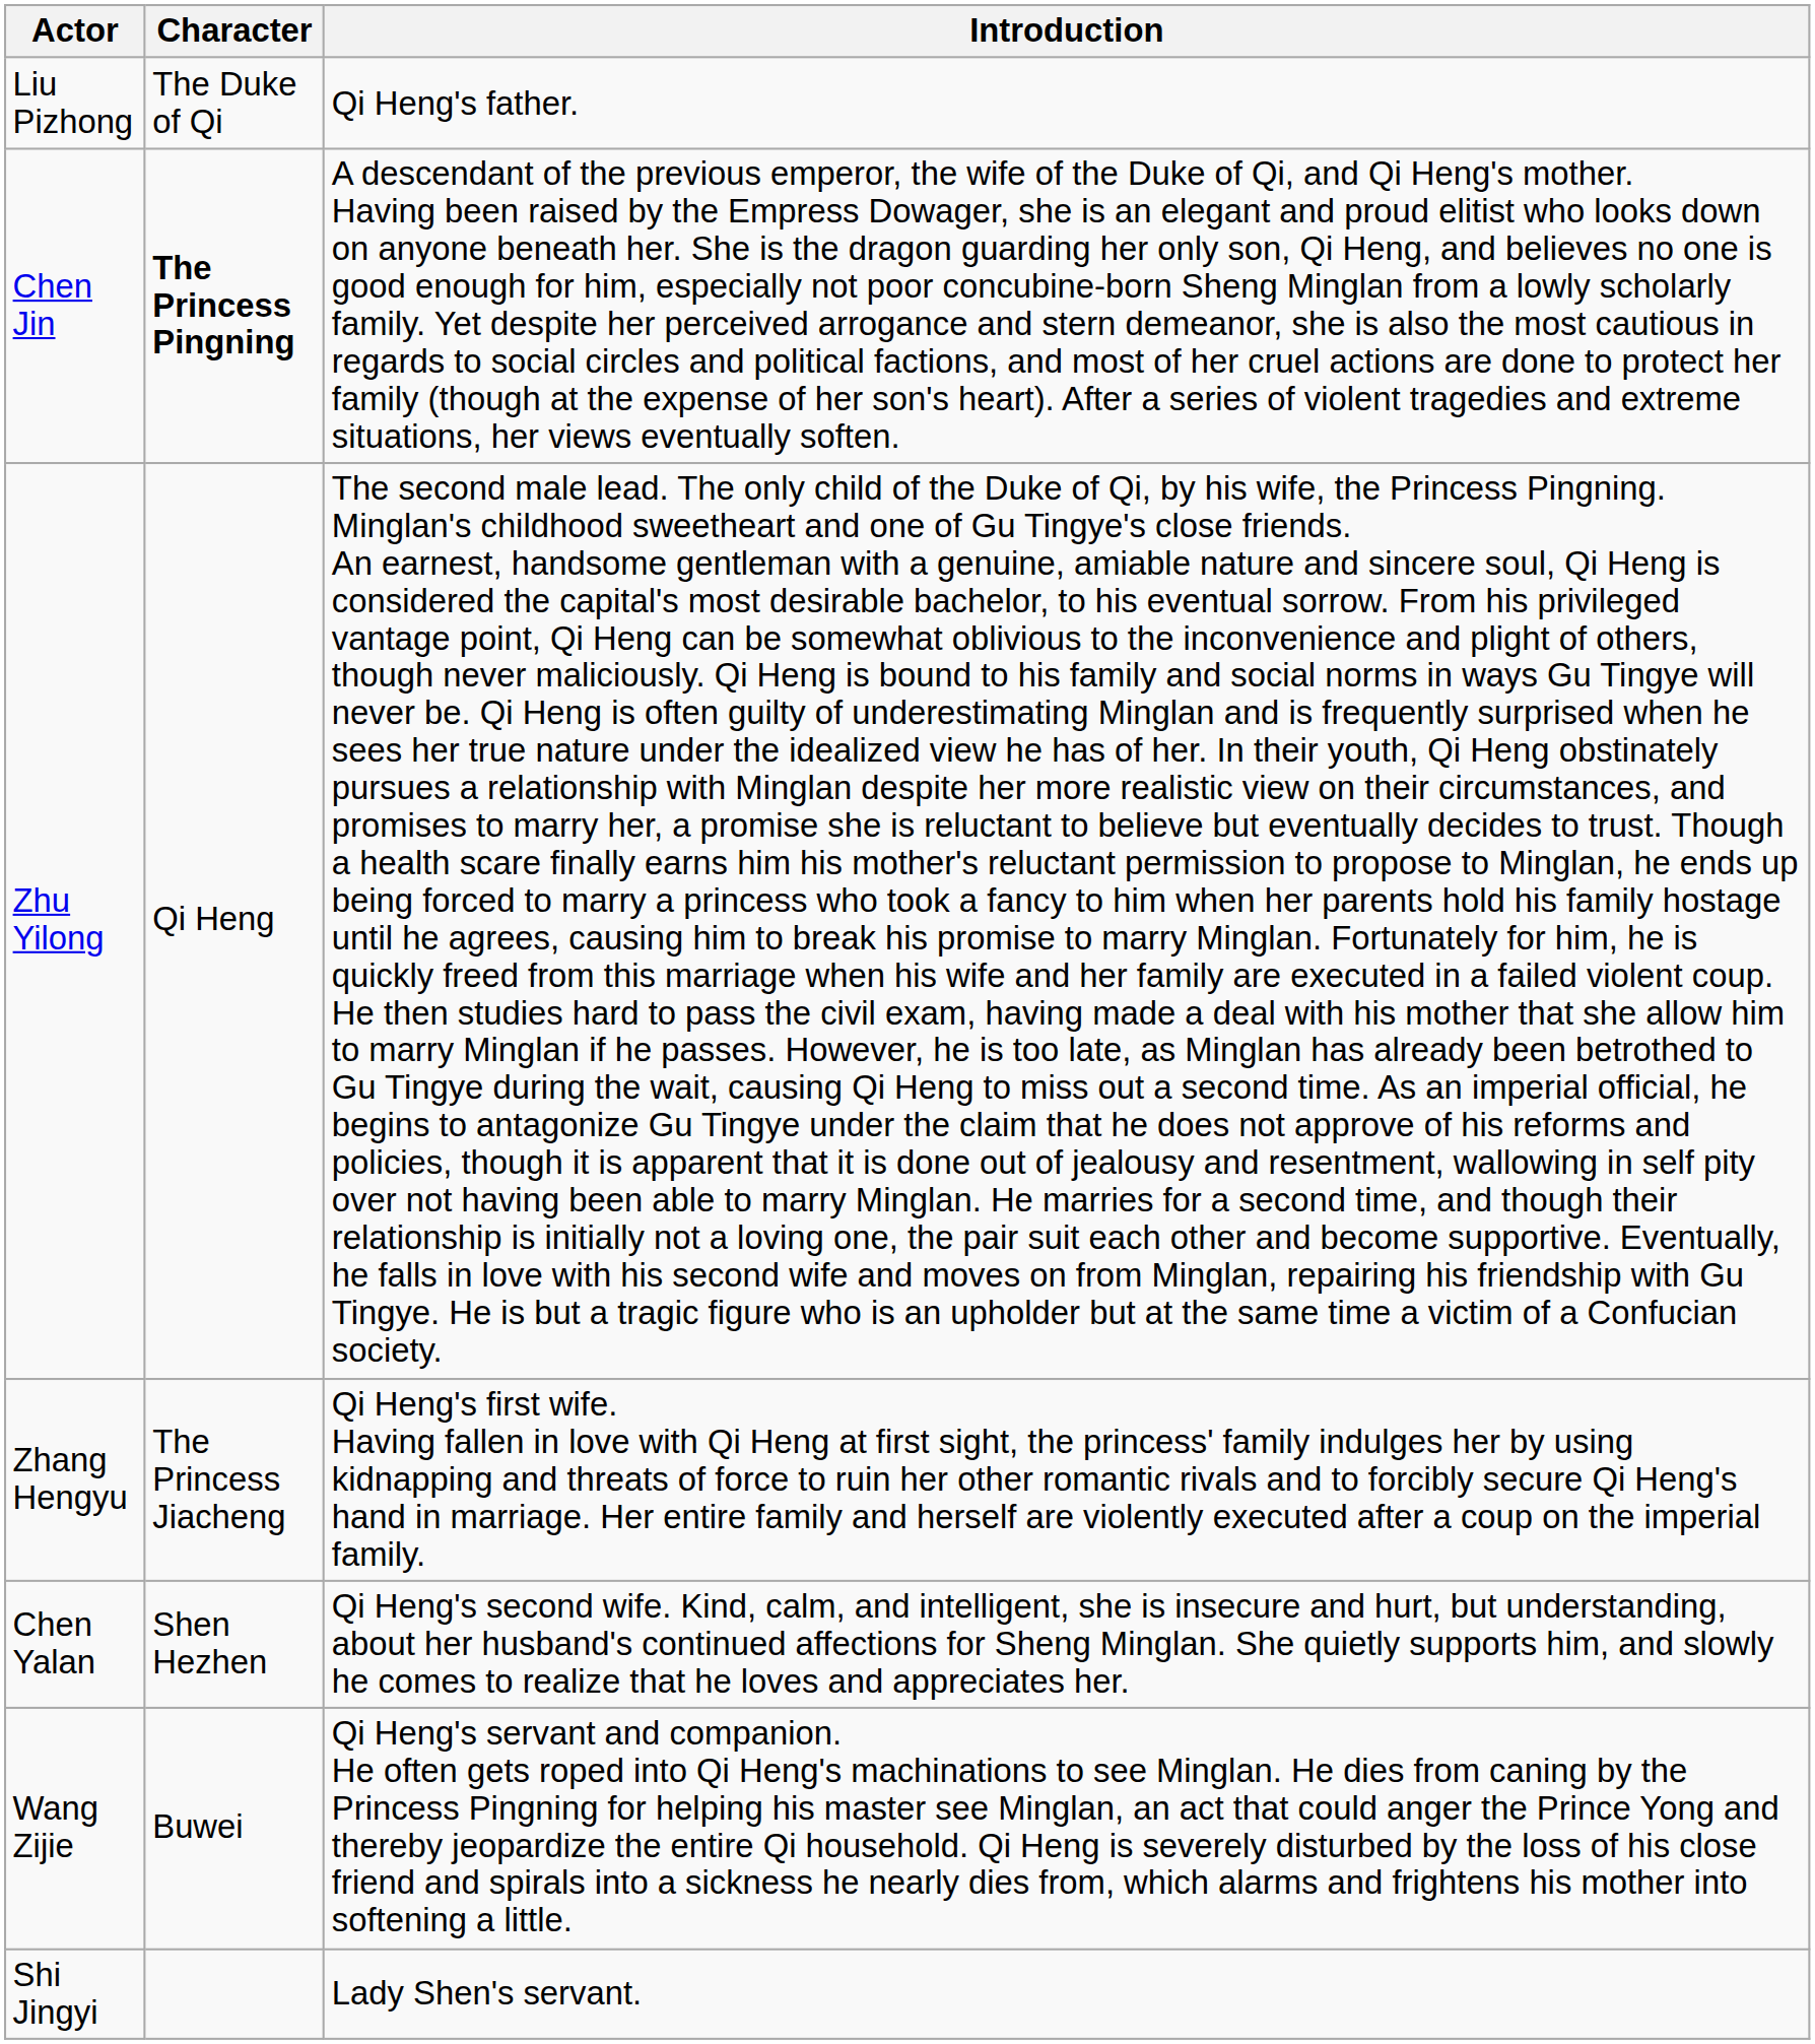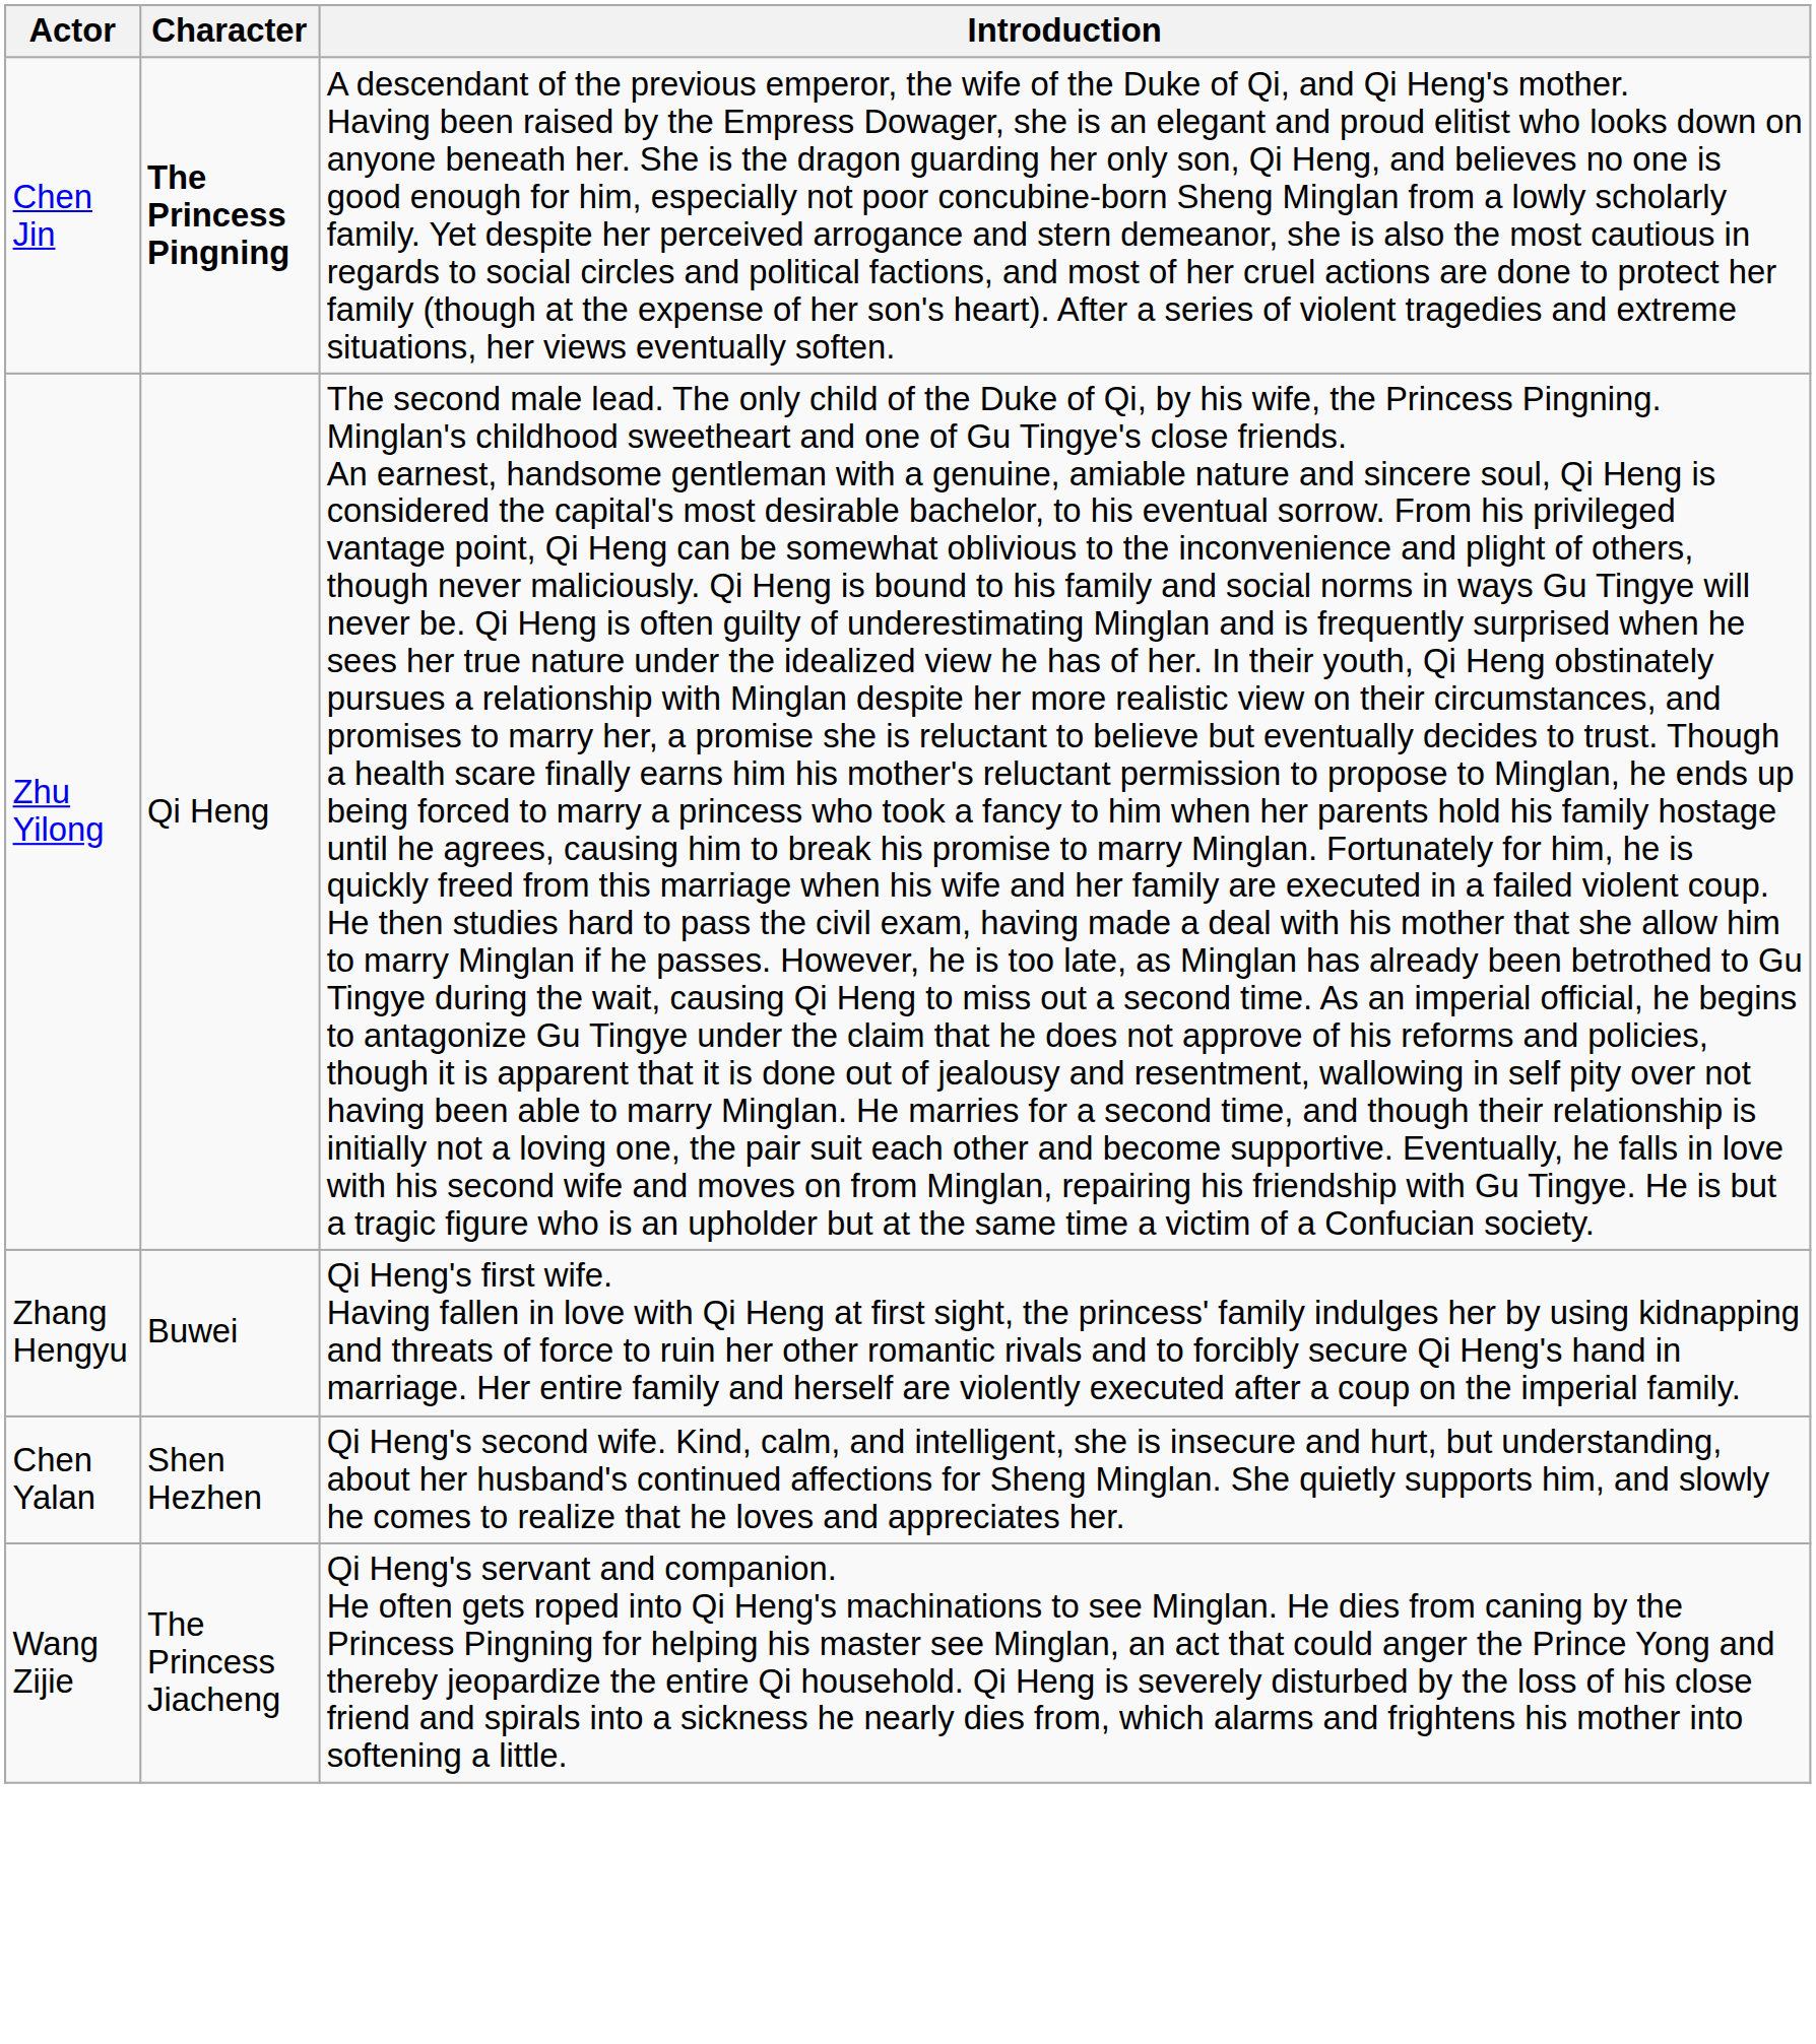- row: Liu Pizhong | The Duke of Qi | Qi Heng's father.
Zhang Hengyu | Character: The Princess Jiacheng -> Buwei
Wang Zijie | Character: Buwei -> The Princess Jiacheng
- row: Shi Jingyi | Lady Shen's servant.
